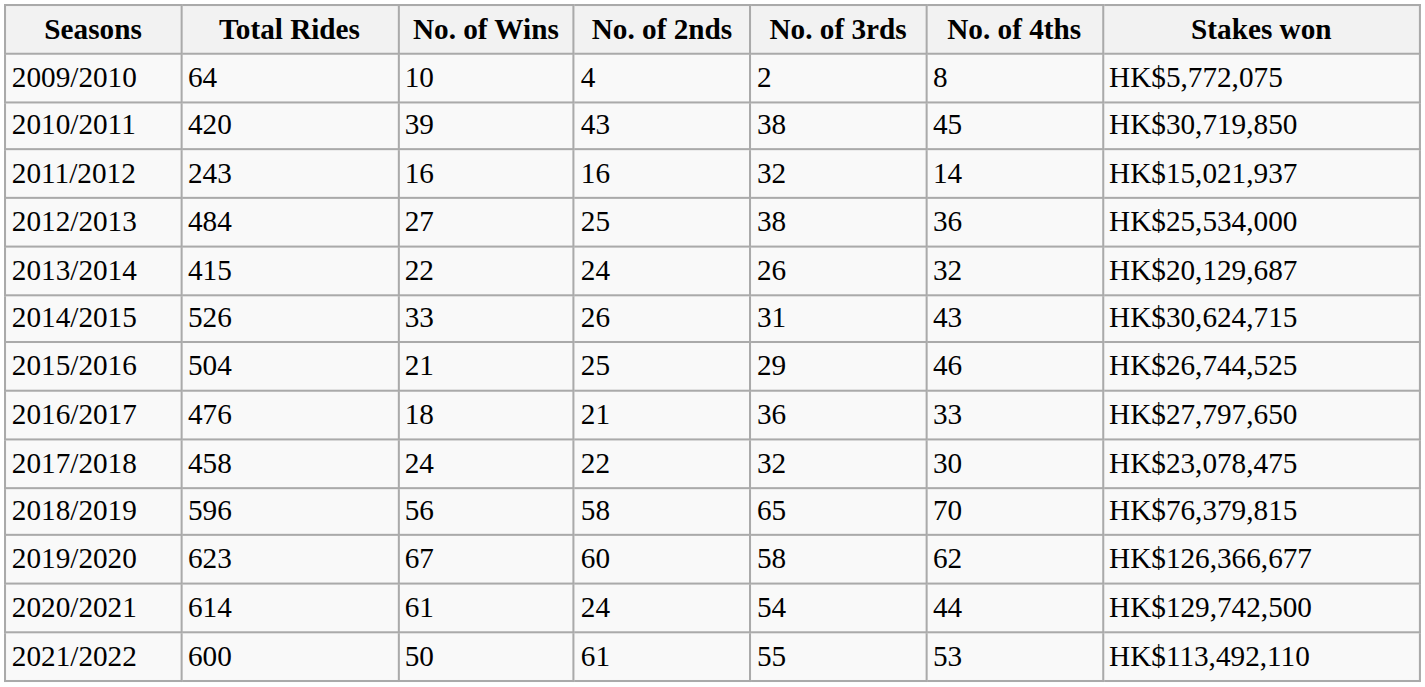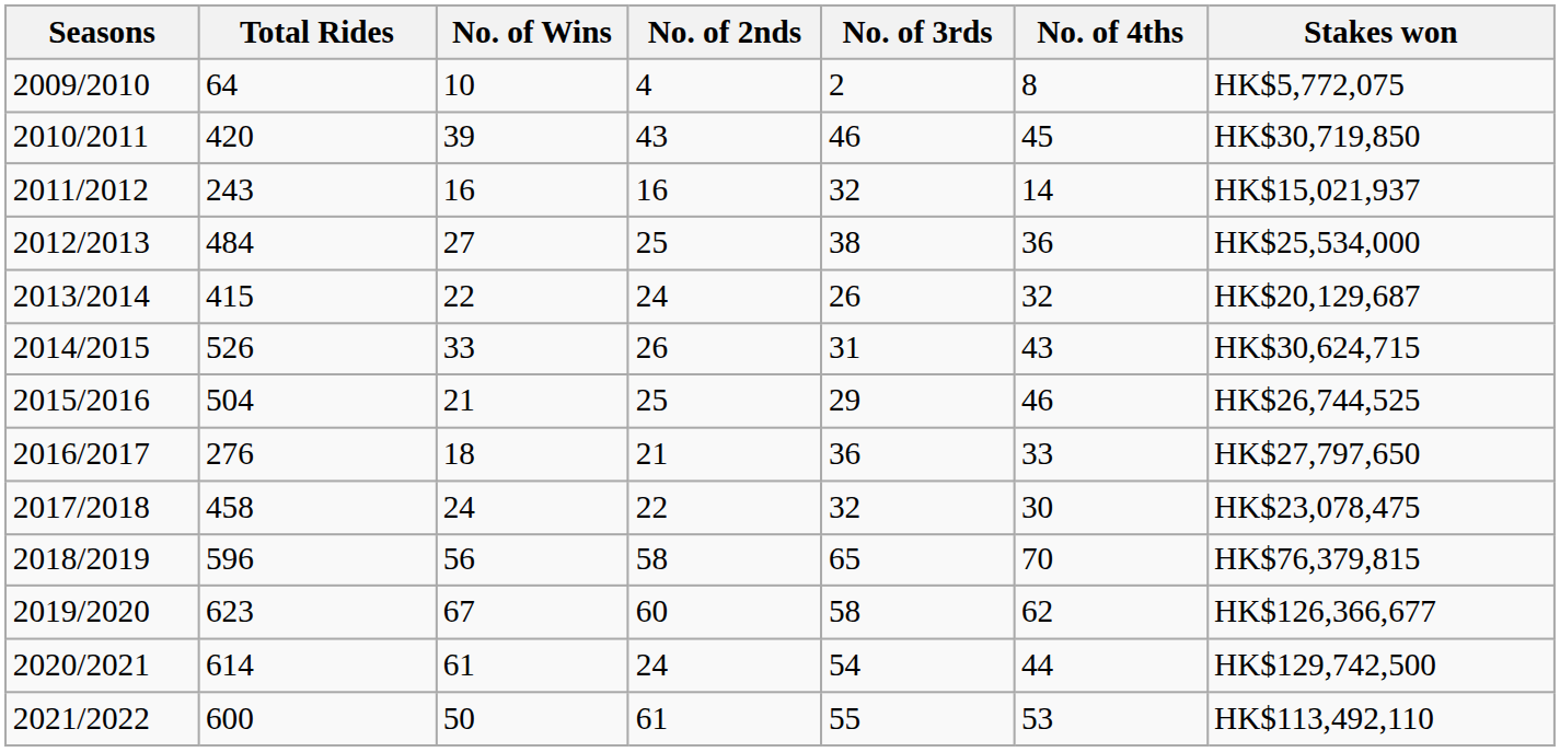2010/2011 | No. of 3rds: 38 -> 46
2016/2017 | Total Rides: 476 -> 276
